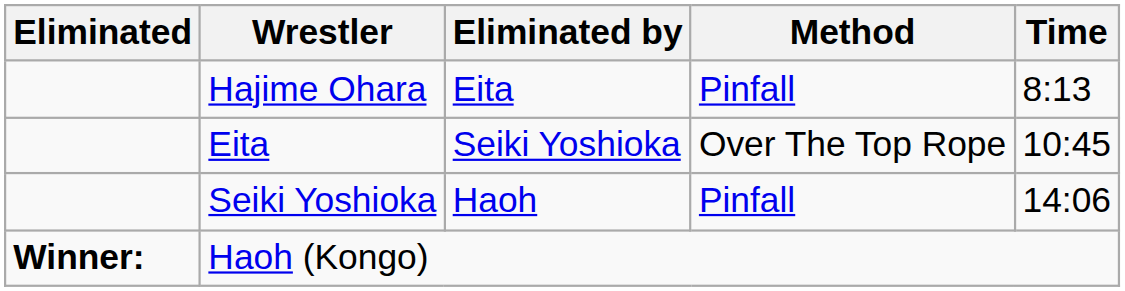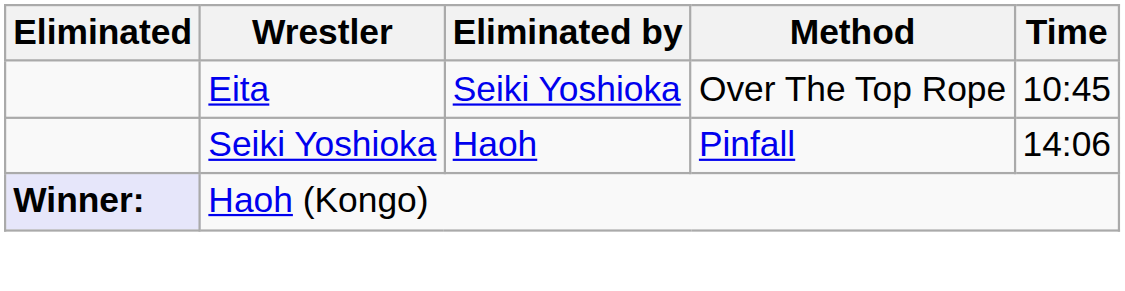- row: Hajime Ohara | Eita | Pinfall | 8:13
Haoh (Kongo) | Eliminated: no background -> lavender background
